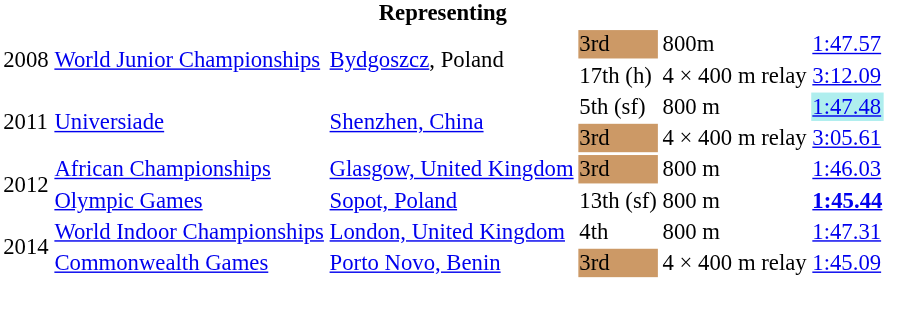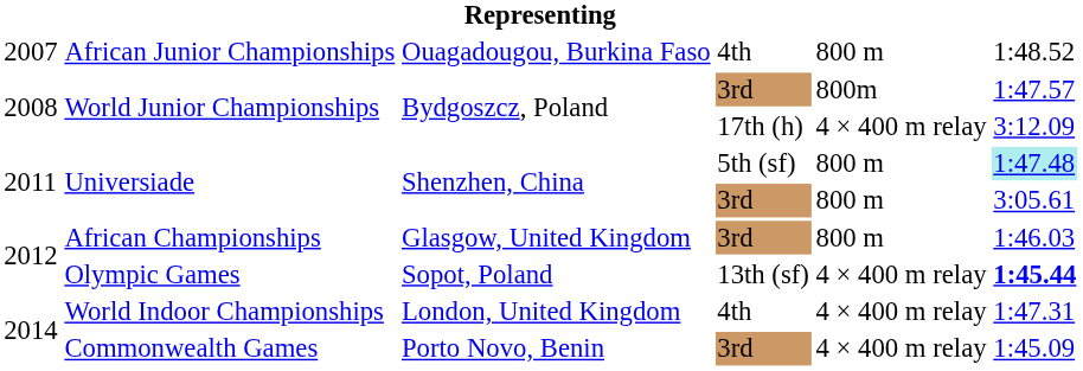+ row: 2007 | African Junior Championships | Ouagadougou, Burkina Faso | 4th | 800 m | 1:48.52
Universiade / 3rd | column 5: 4 × 400 m relay -> 800 m
Olympic Games | column 5: 800 m -> 4 × 400 m relay
World Indoor Championships | column 5: 800 m -> 4 × 400 m relay
